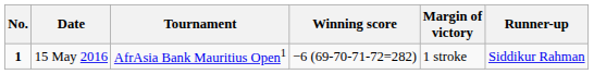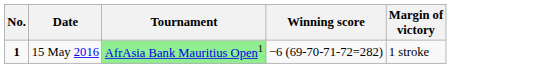- column: Runner-up | Siddikur Rahman
15 May 2016 | Tournament: no background -> lightgreen background
